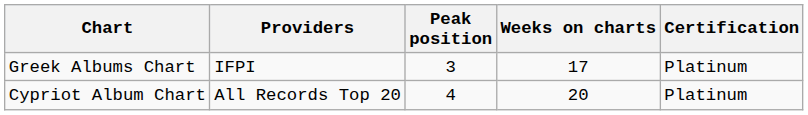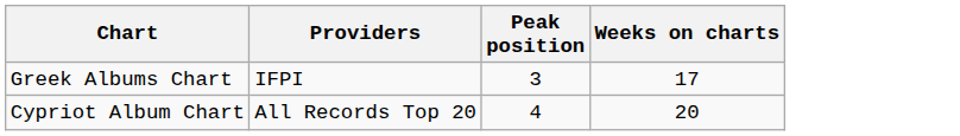- column: Certification | Platinum | Platinum
